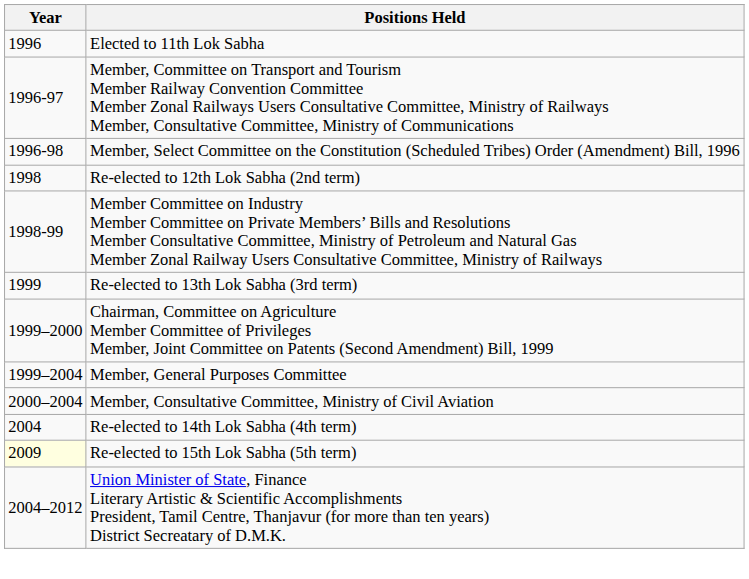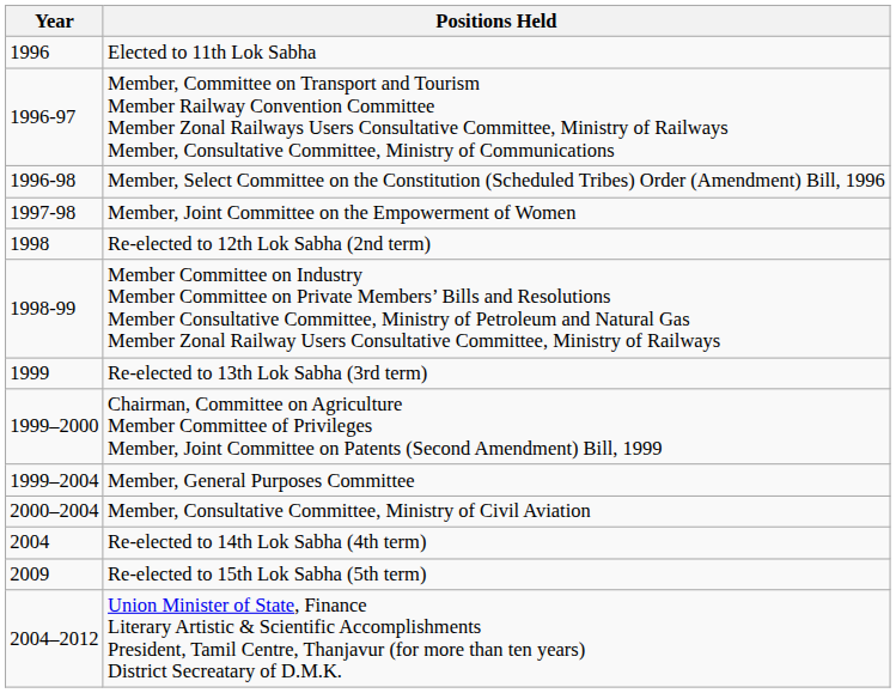+ row: 1997-98 | Member, Joint Committee on the Empowerment of Women
Re-elected to 15th Lok Sabha (5th term) | Year: lightyellow background -> no background
